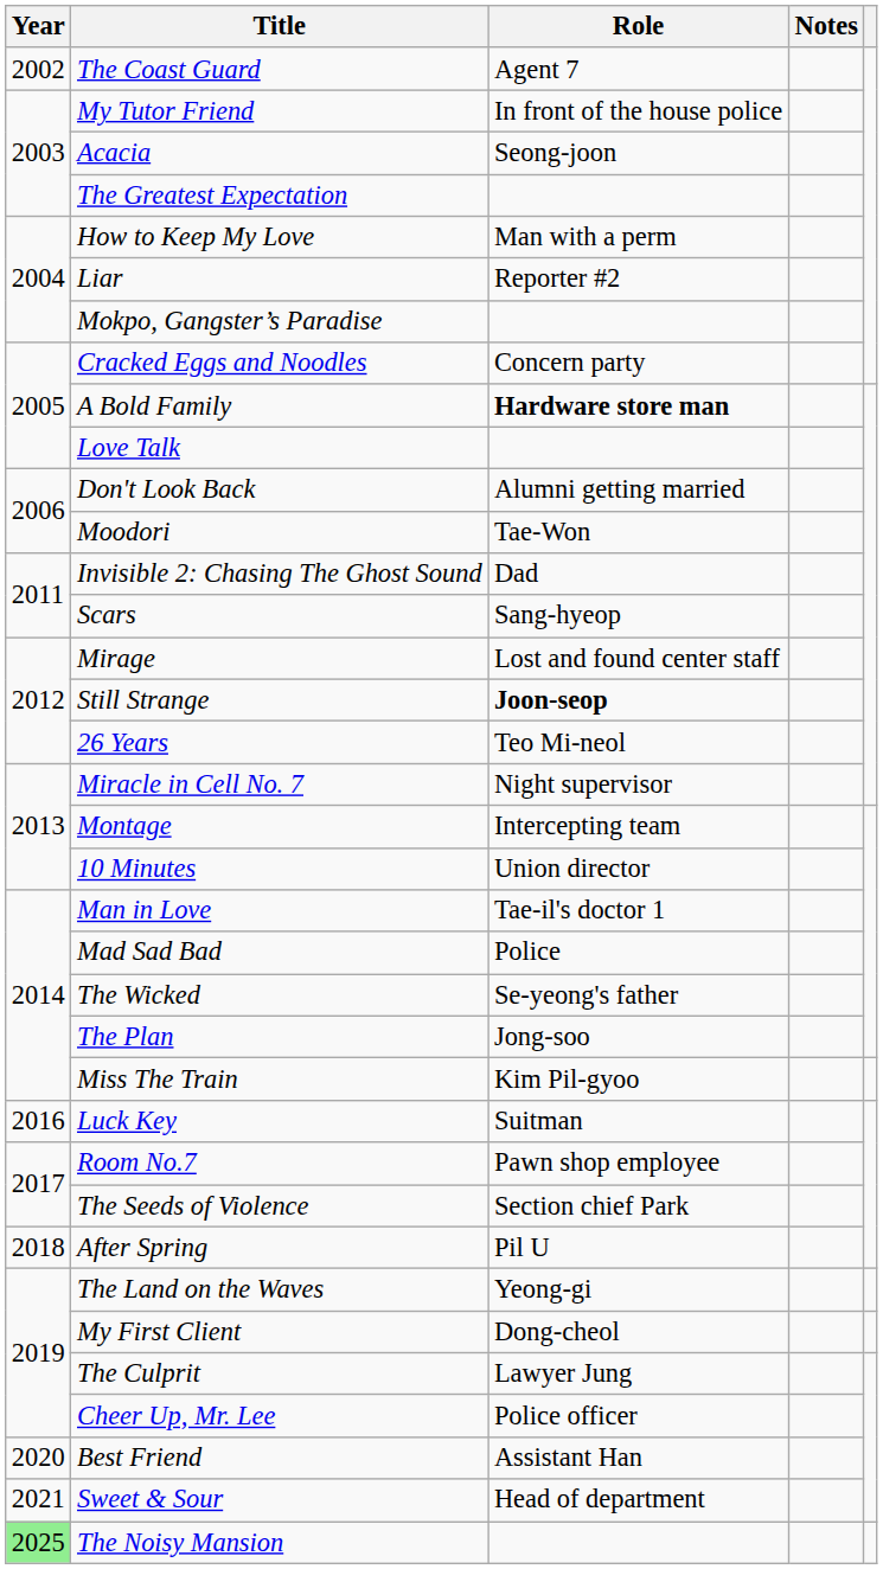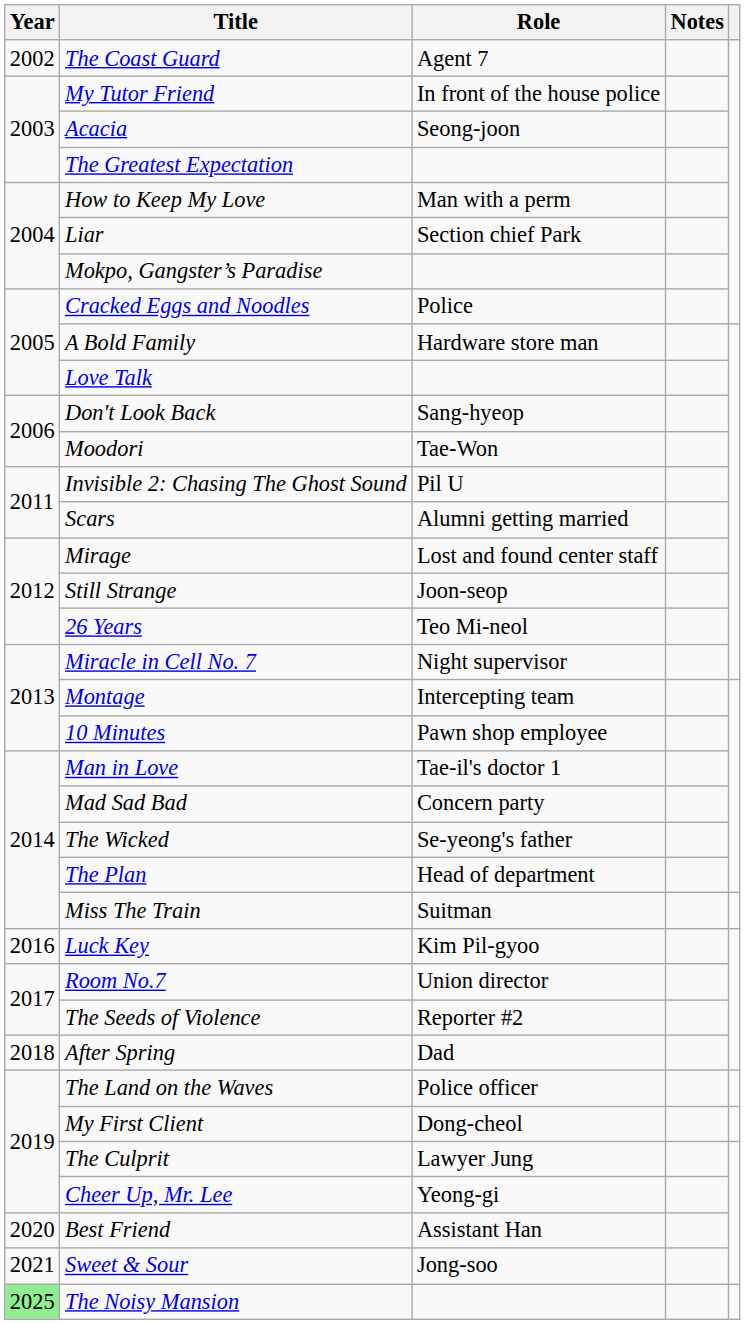Liar | Role: Reporter #2 -> Section chief Park
Cracked Eggs and Noodles | Role: Concern party -> Police
A Bold Family | Role: bold -> normal
Don't Look Back | Role: Alumni getting married -> Sang-hyeop
Invisible 2: Chasing The Ghost Sound | Role: Dad -> Pil U
Scars | Role: Sang-hyeop -> Alumni getting married
Still Strange | Role: bold -> normal
10 Minutes | Role: Union director -> Pawn shop employee
Mad Sad Bad | Role: Police -> Concern party
The Plan | Role: Jong-soo -> Head of department
Miss The Train | Role: Kim Pil-gyoo -> Suitman
Luck Key | Role: Suitman -> Kim Pil-gyoo
Room No.7 | Role: Pawn shop employee -> Union director
The Seeds of Violence | Role: Section chief Park -> Reporter #2
After Spring | Role: Pil U -> Dad
The Land on the Waves | Role: Yeong-gi -> Police officer
Cheer Up, Mr. Lee | Role: Police officer -> Yeong-gi
Sweet & Sour | Role: Head of department -> Jong-soo
